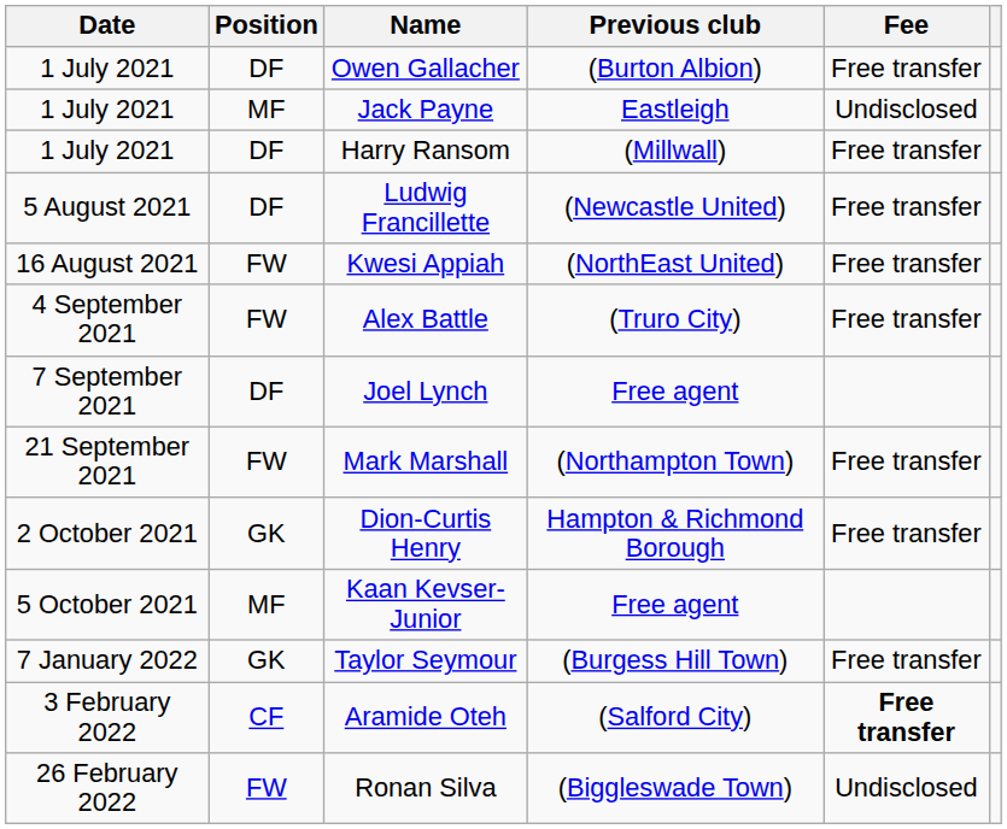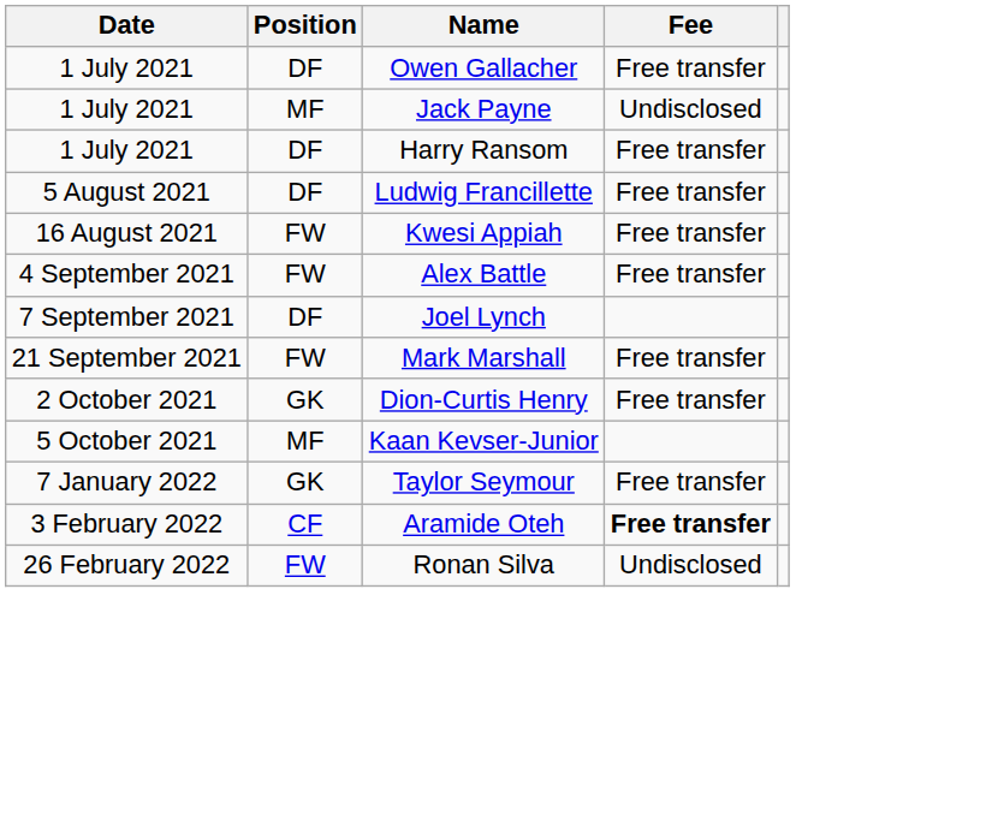- column: Previous club | (Burton Albion) | Eastleigh | (Millwall) | (Newcastle United) | (NorthEast United) | (Truro City) | Free agent | (Northampton Town) | Hampton & Richmond Borough | Free agent | (Burgess Hill Town) | (Salford City) | (Biggleswade Town)
